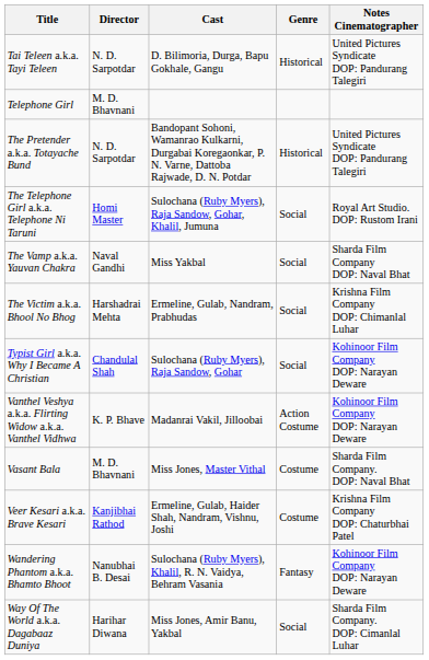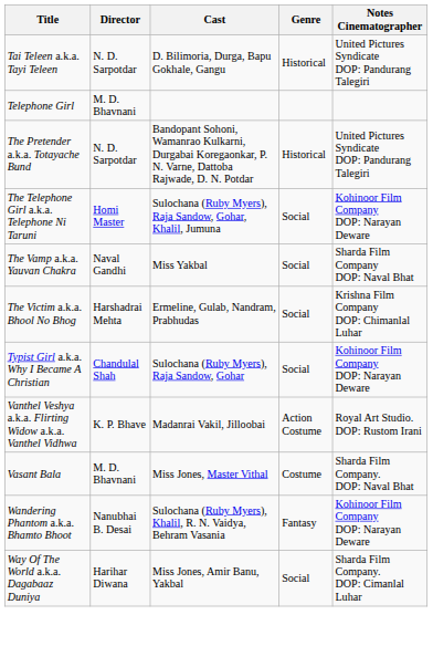The Telephone Girl a.k.a. Telephone Ni Taruni | Notes Cinematographer: Royal Art Studio. DOP: Rustom Irani -> Kohinoor Film Company DOP: Narayan Deware
Vanthel Veshya a.k.a. Flirting Widow a.k.a. Vanthel Vidhwa | Notes Cinematographer: Kohinoor Film Company DOP: Narayan Deware -> Royal Art Studio. DOP: Rustom Irani
- row: Veer Kesari a.k.a. Brave Kesari | Kanjibhai Rathod | Ermeline, Gulab, Haider Shah, Nandram, Vishnu, Joshi | Costume | Krishna Film Company DOP: Chaturbhai Patel
